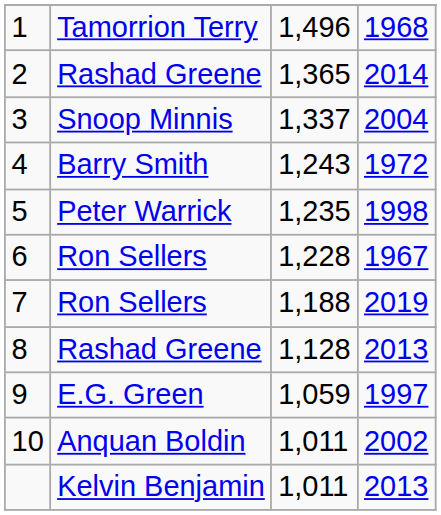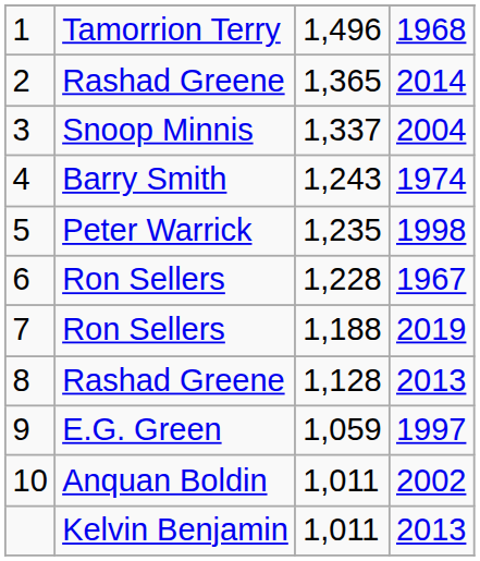4 | column 4: 1972 -> 1974
